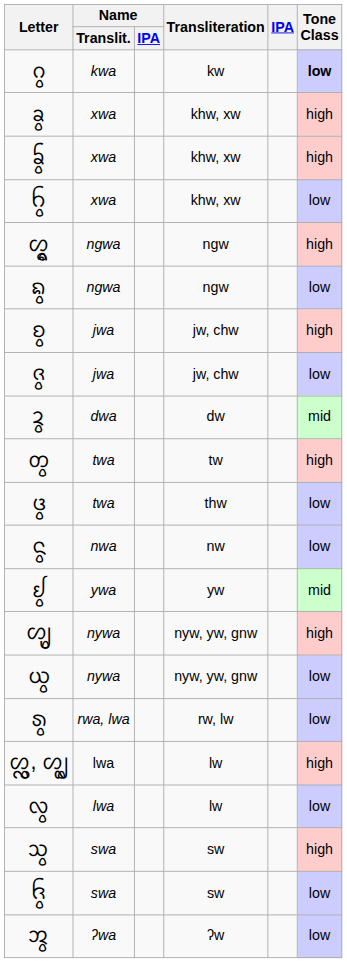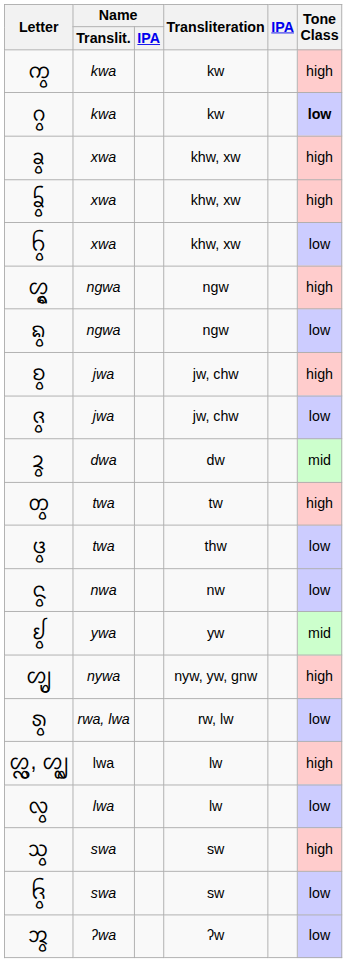+ row: ᨠ᩠ᩅ | kwa | kw | high
- row: ᨿ᩠ᩅ | nywa | nyw, yw, gnw | low
